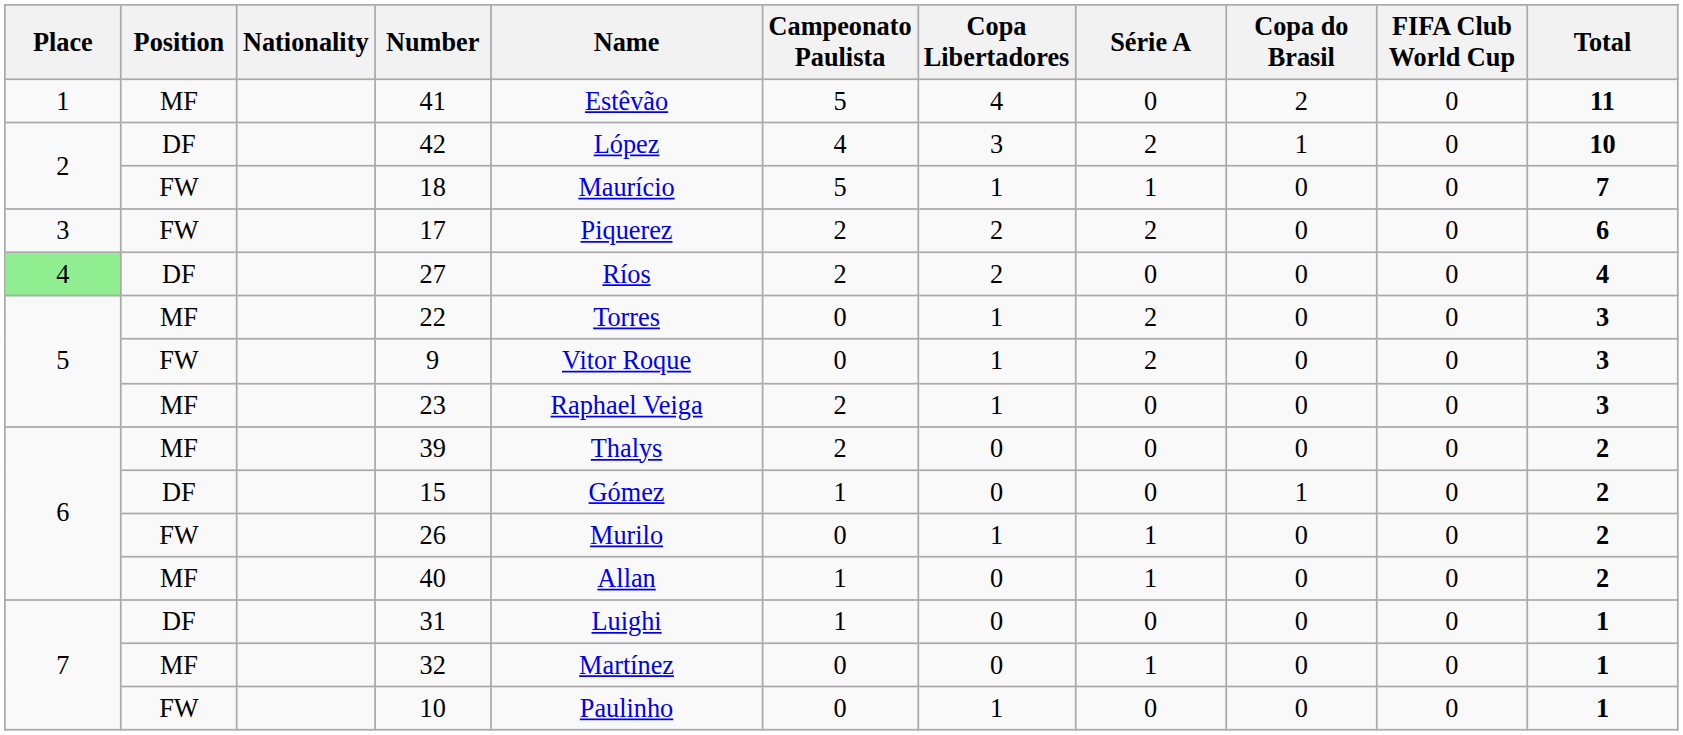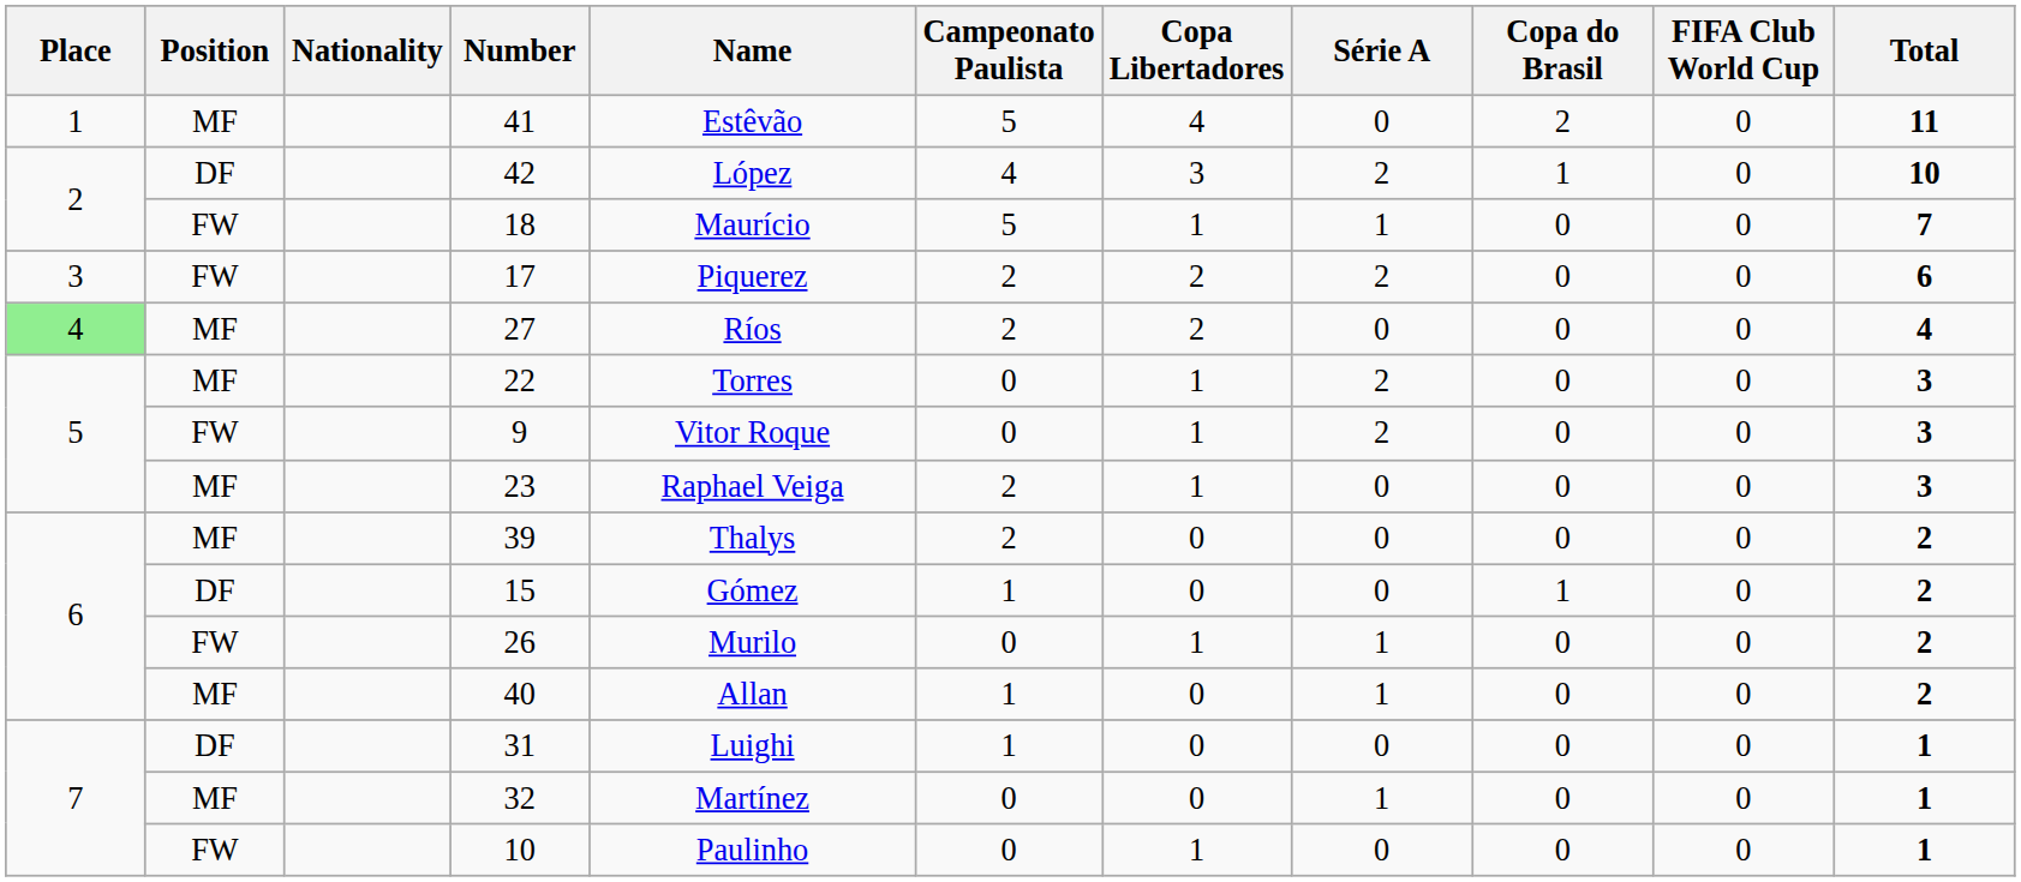27 | Position: DF -> MF
